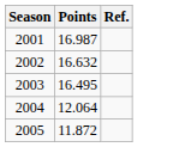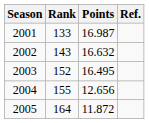+ column: Rank | 133 | 143 | 152 | 155 | 164
2004 | Points: 12.064 -> 12.656
